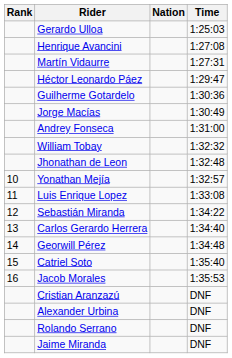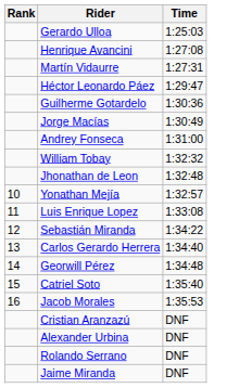- column: Nation
